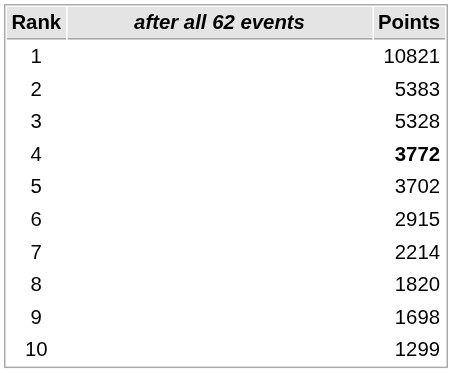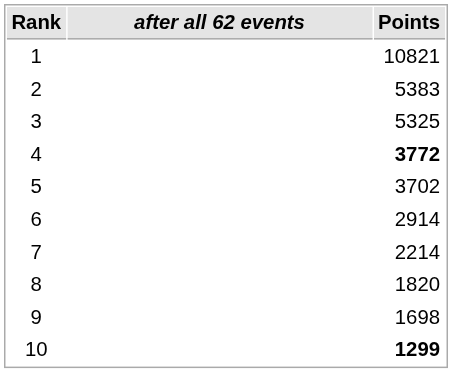3 | Points: 5328 -> 5325
6 | Points: 2915 -> 2914
10 | Points: normal -> bold
